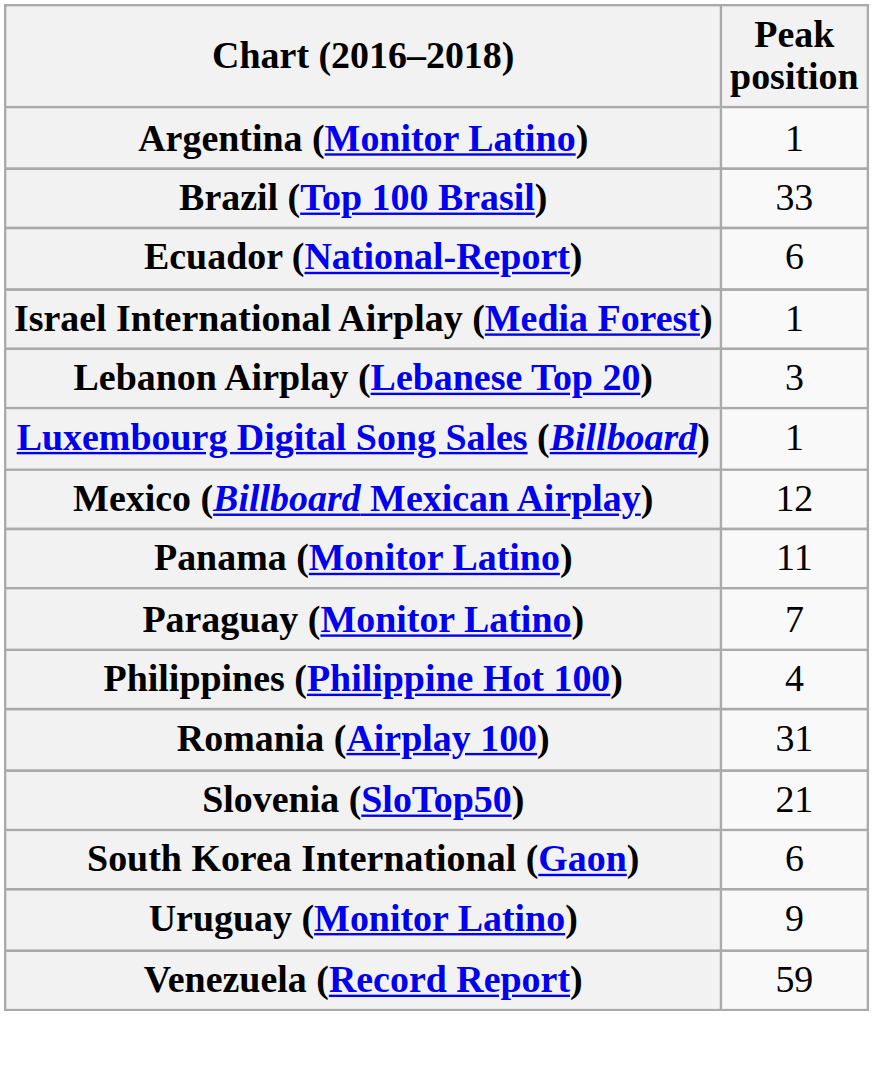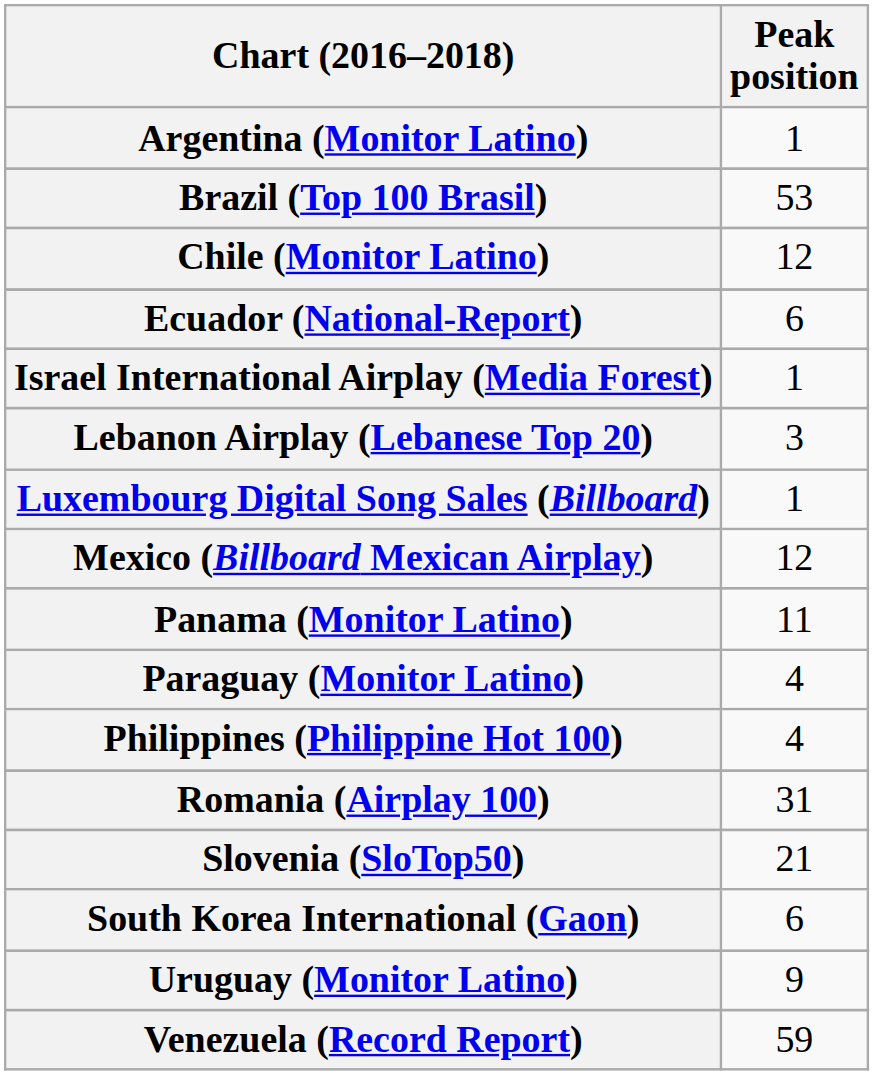Brazil (Top 100 Brasil) | Peak position: 33 -> 53
+ row: Chile (Monitor Latino) | 12
Paraguay (Monitor Latino) | Peak position: 7 -> 4
